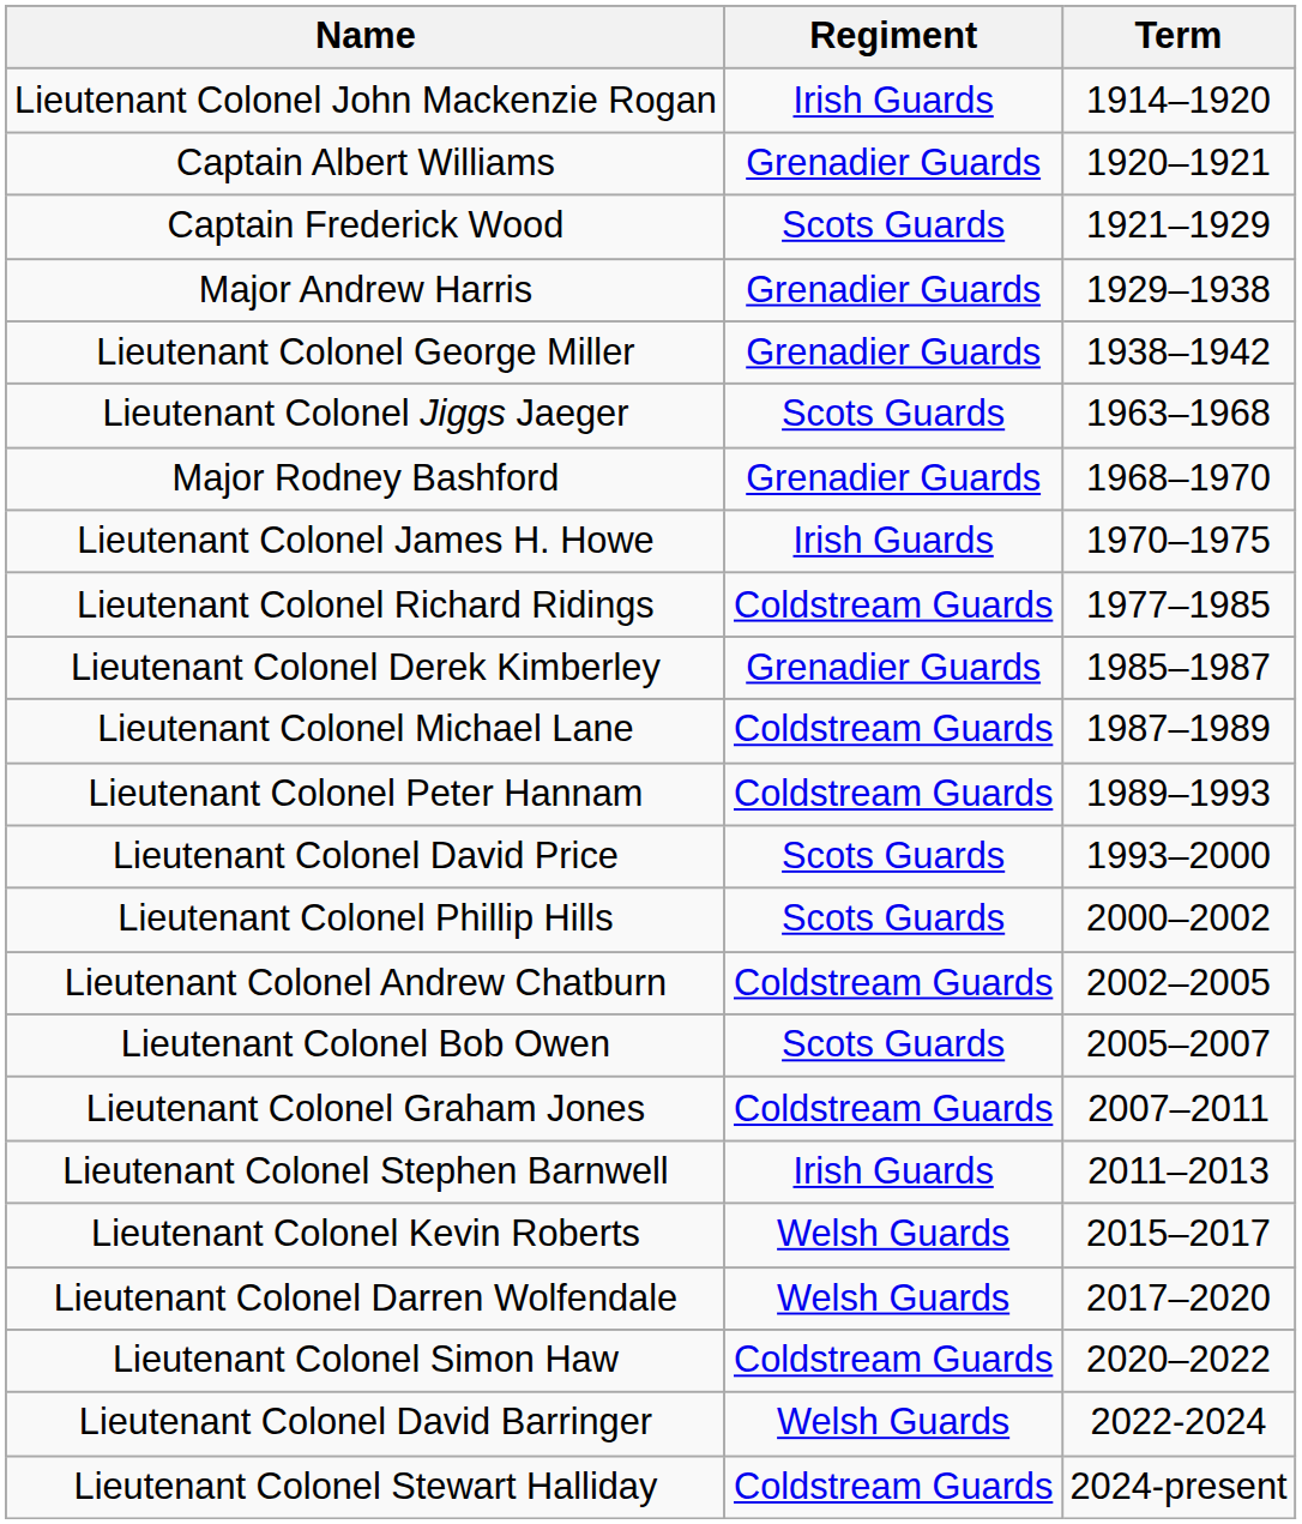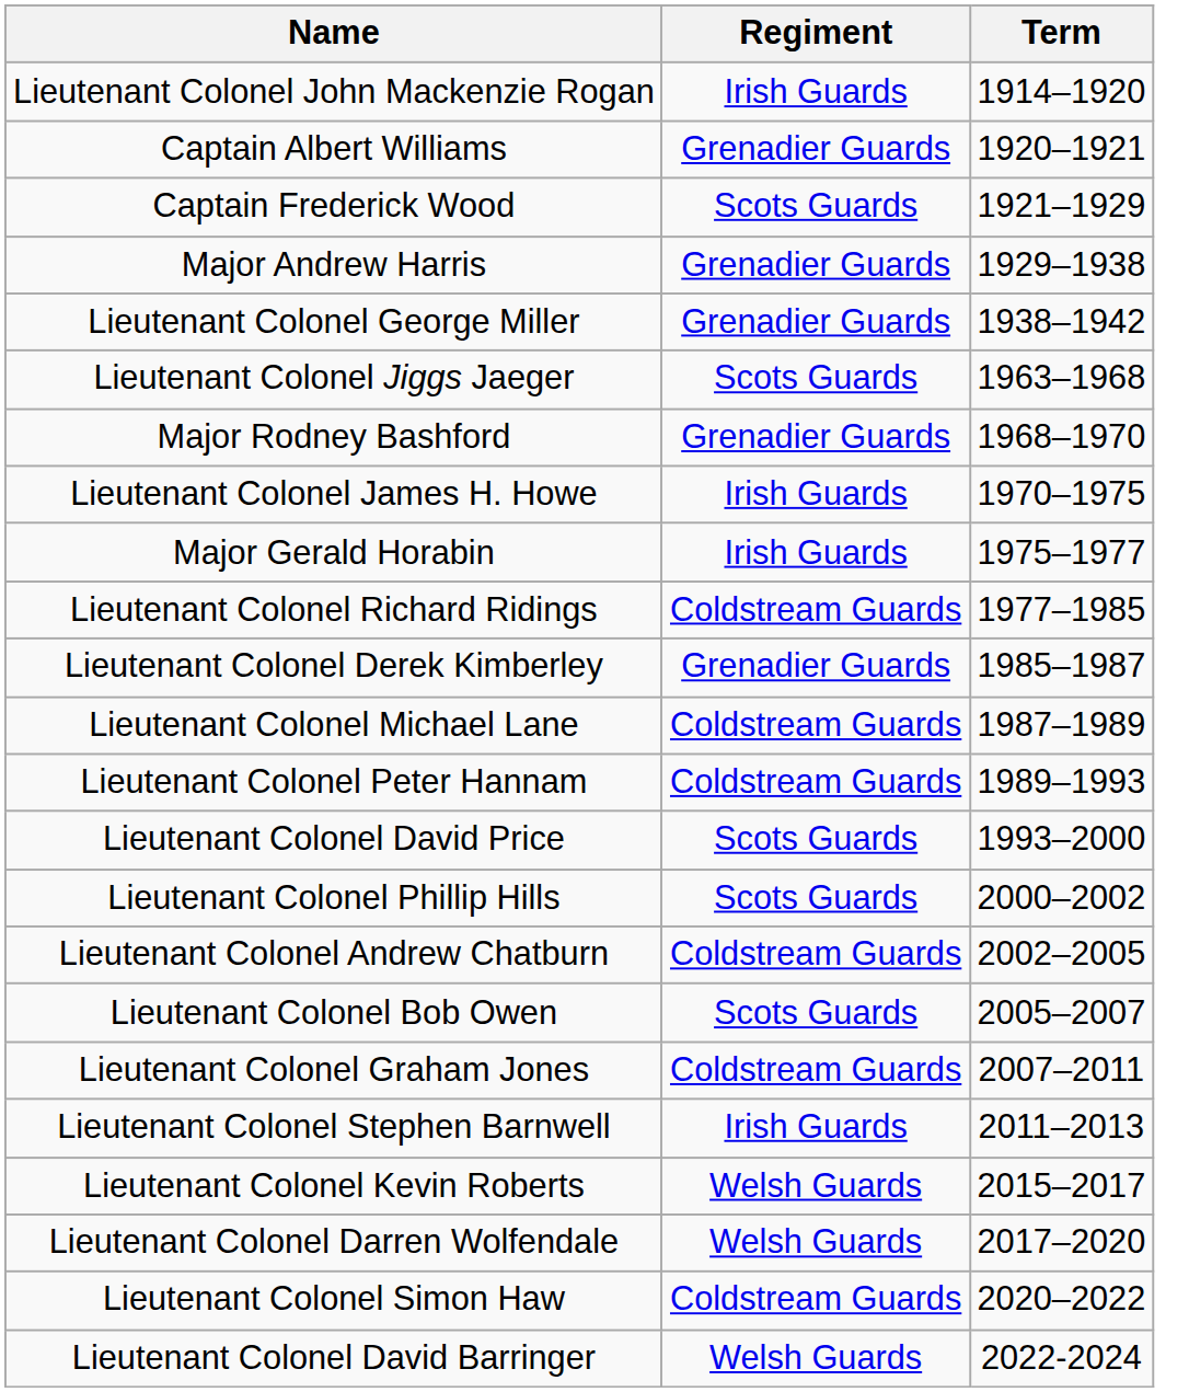+ row: Major Gerald Horabin | Irish Guards | 1975–1977
- row: Lieutenant Colonel Stewart Halliday | Coldstream Guards | 2024-present
